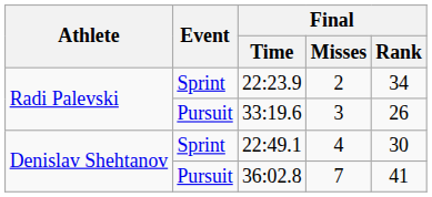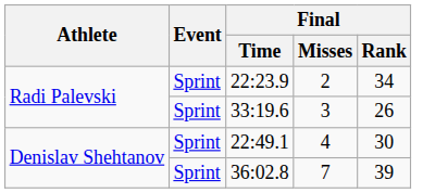33:19.6 | Event: Pursuit -> Sprint
36:02.8 | Event: Pursuit -> Sprint
36:02.8 | Final / Rank: 41 -> 39
